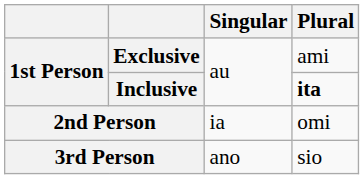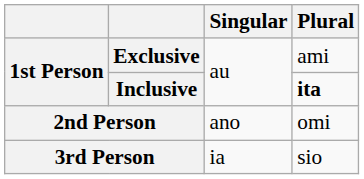2nd Person | Singular: ia -> ano
3rd Person | Singular: ano -> ia
